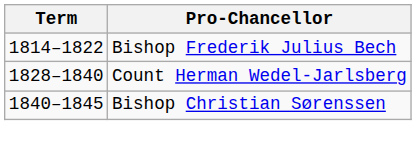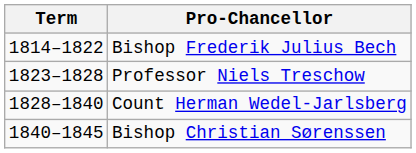+ row: 1823–1828 | Professor Niels Treschow
